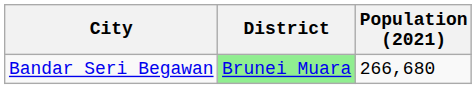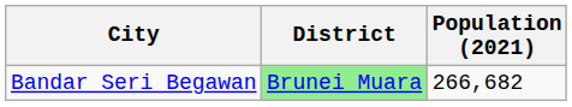Bandar Seri Begawan | Population (2021): 266,680 -> 266,682
